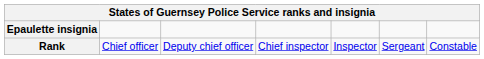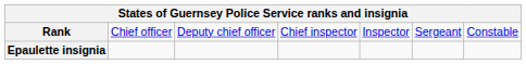rows swapped: Rank <-> Epaulette insignia
